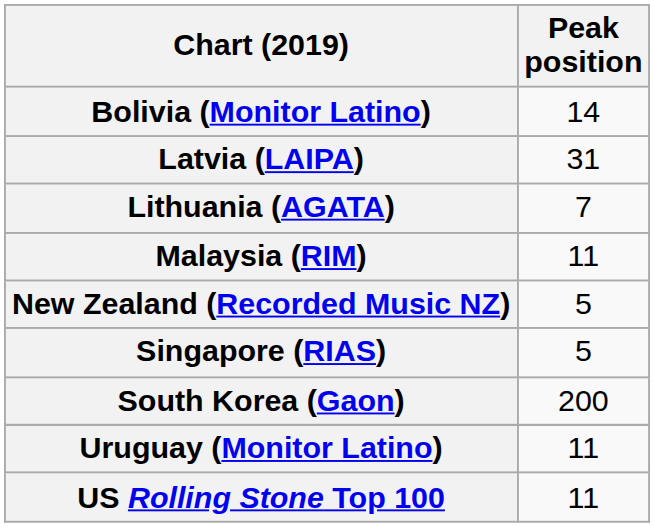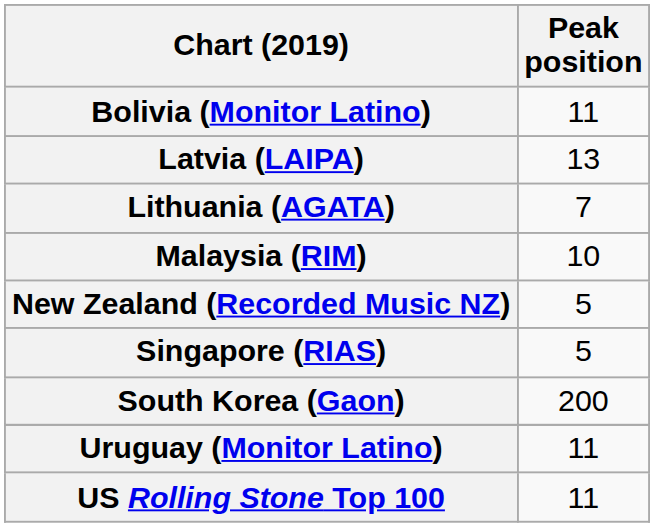Bolivia (Monitor Latino) | Peak position: 14 -> 11
Latvia (LAIPA) | Peak position: 31 -> 13
Malaysia (RIM) | Peak position: 11 -> 10
